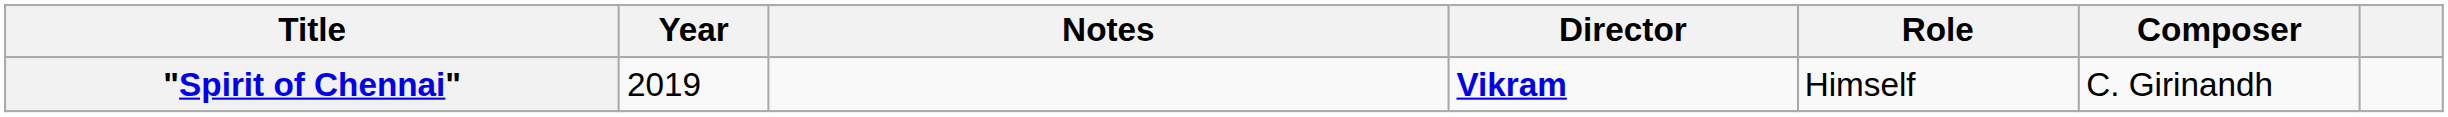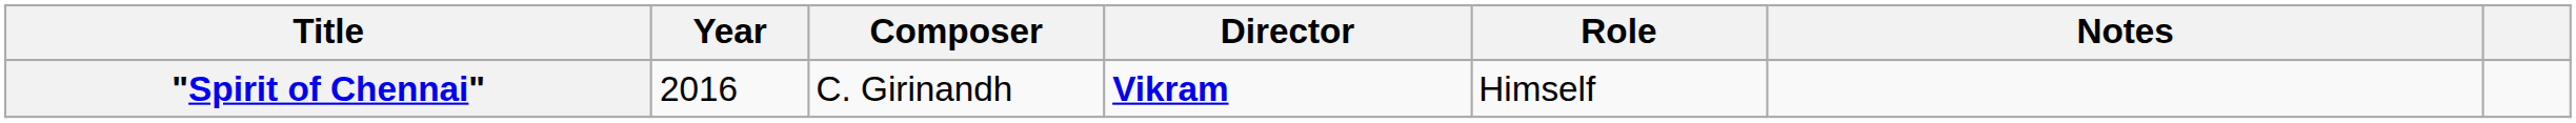columns swapped: Composer <-> Notes
"Spirit of Chennai" | Year: 2019 -> 2016
